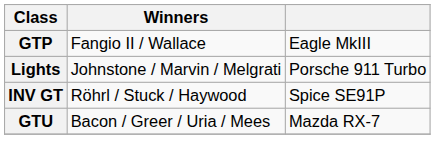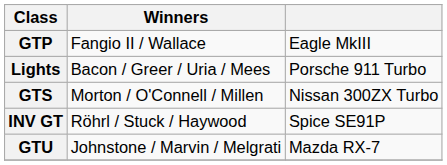Lights | Winners: Johnstone / Marvin / Melgrati -> Bacon / Greer / Uria / Mees
+ row: GTS | Morton / O'Connell / Millen | Nissan 300ZX Turbo
GTU | Winners: Bacon / Greer / Uria / Mees -> Johnstone / Marvin / Melgrati
